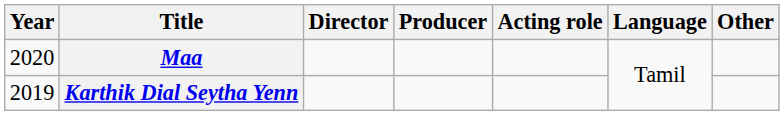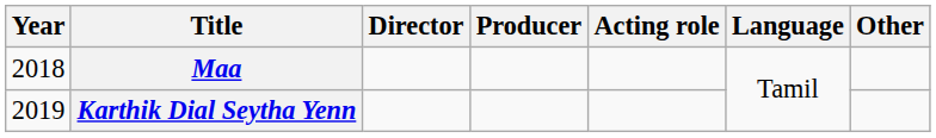Maa | Year: 2020 -> 2018
